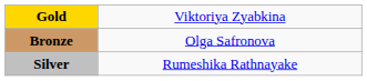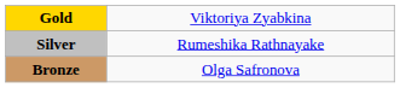rows swapped: Silver <-> Bronze
